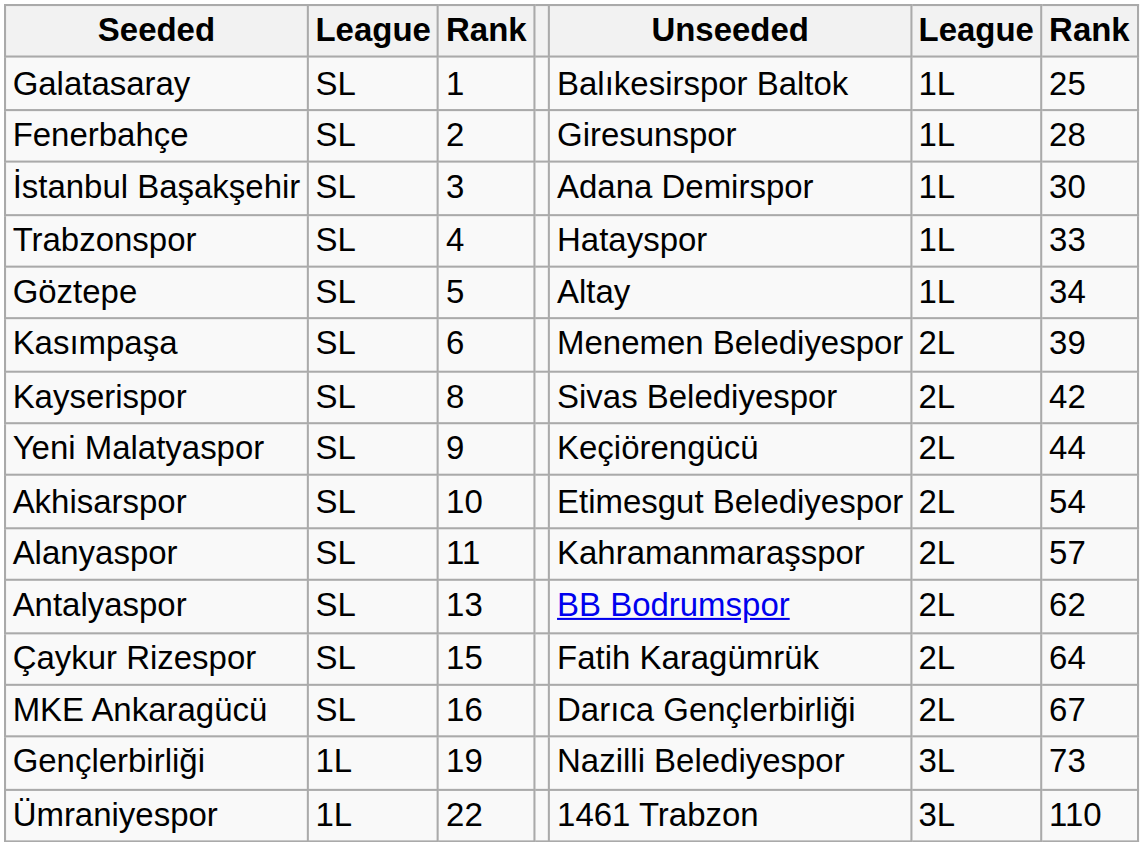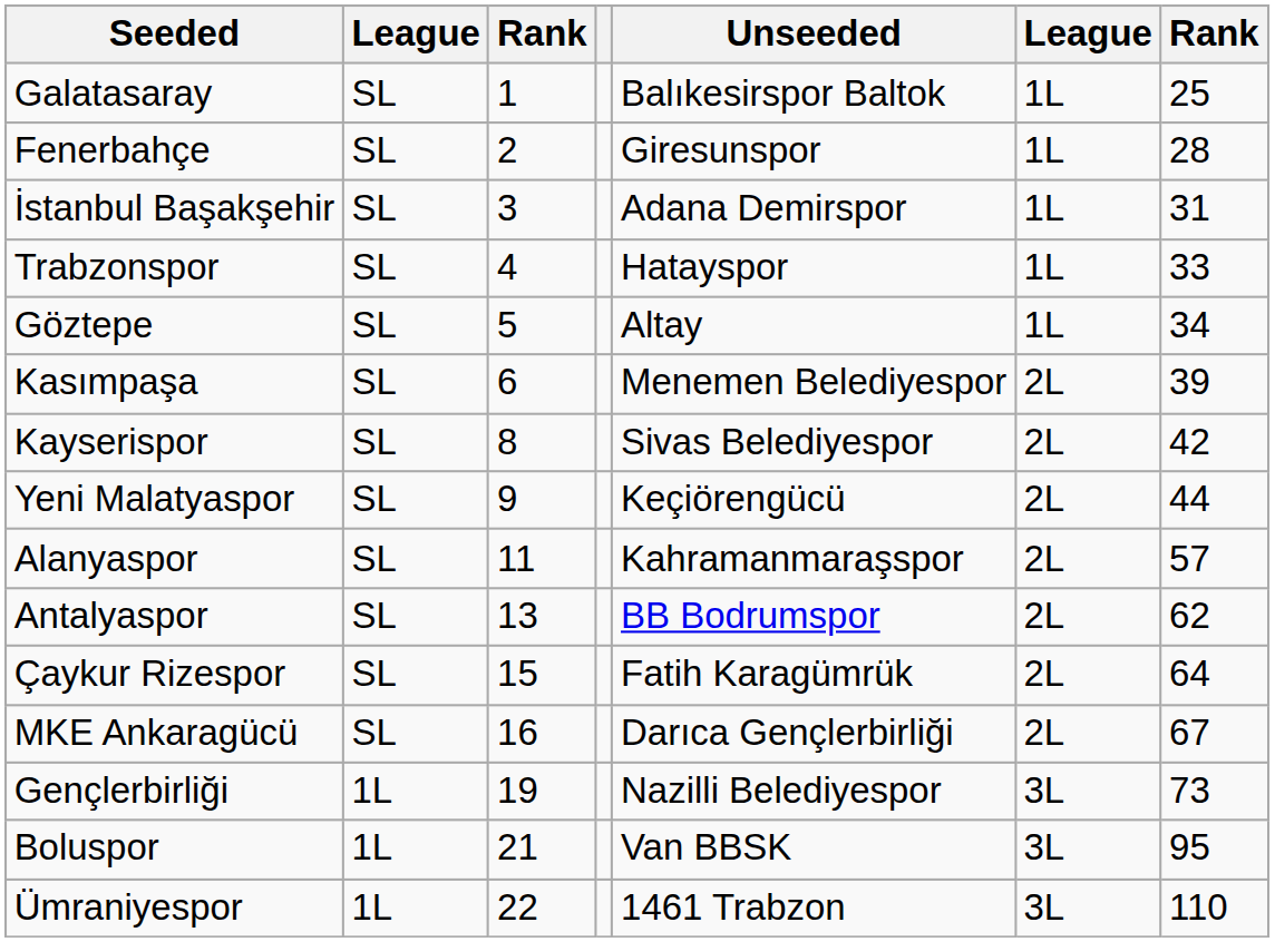İstanbul Başakşehir | column 7: 30 -> 31
- row: Akhisarspor | SL | 10 | Etimesgut Belediyespor | 2L | 54
+ row: Boluspor | 1L | 21 | Van BBSK | 3L | 95
